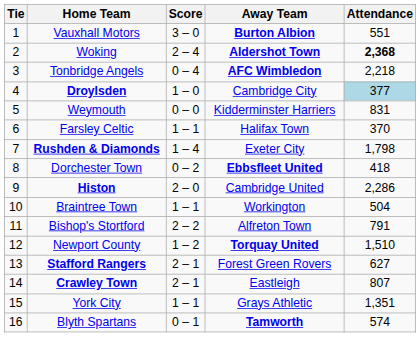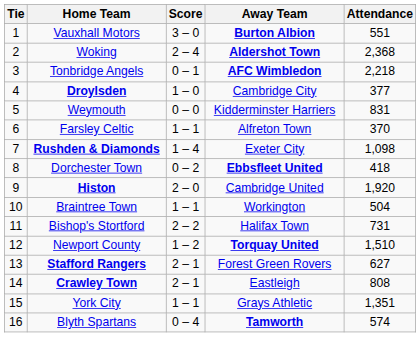Woking | Attendance: bold -> normal
Tonbridge Angels | Score: 0 – 4 -> 0 – 1
Droylsden | Attendance: lightblue background -> no background
Farsley Celtic | Away Team: Halifax Town -> Alfreton Town
Rushden & Diamonds | Attendance: 1,798 -> 1,098
Histon | Attendance: 2,286 -> 1,920
Bishop's Stortford | Away Team: Alfreton Town -> Halifax Town
Bishop's Stortford | Attendance: 791 -> 731
Crawley Town | Attendance: 807 -> 808
Blyth Spartans | Score: 0 – 1 -> 0 – 4
